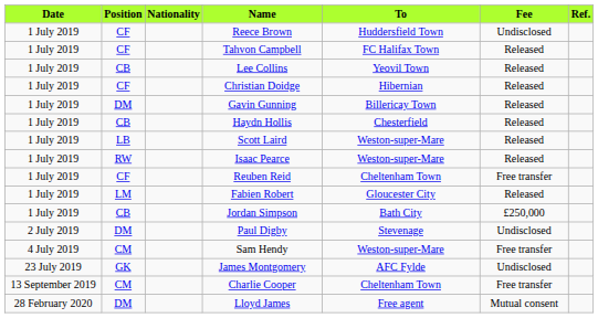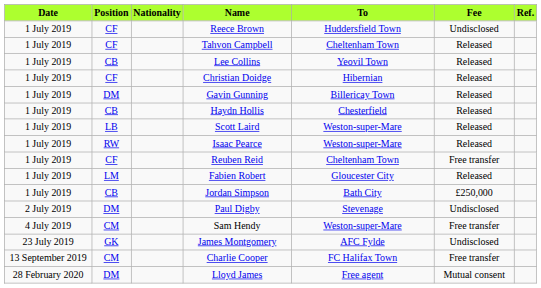Tahvon Campbell | To: FC Halifax Town -> Cheltenham Town
Charlie Cooper | To: Cheltenham Town -> FC Halifax Town
